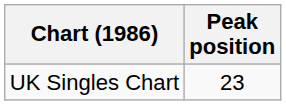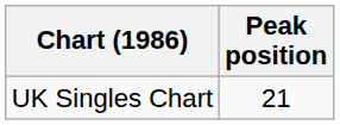UK Singles Chart | Peak position: 23 -> 21
